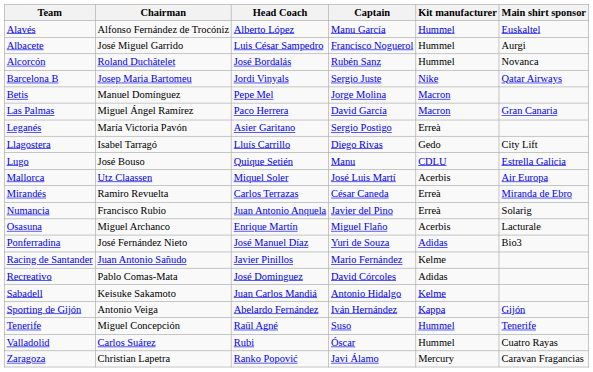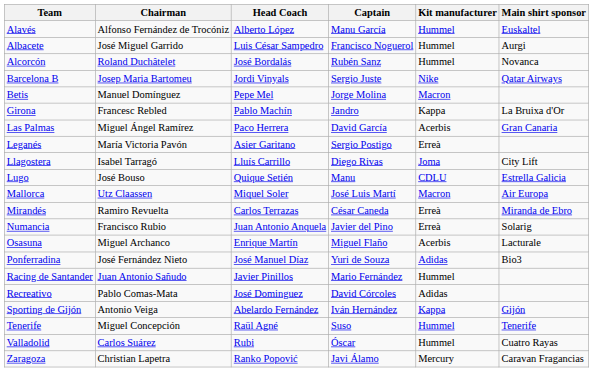+ row: Girona | Francesc Rebled | Pablo Machín | Jandro | Kappa | La Bruixa d'Or
Las Palmas | Kit manufacturer: Macron -> Acerbis
Llagostera | Kit manufacturer: Gedo -> Joma
Mallorca | Kit manufacturer: Acerbis -> Macron
Racing de Santander | Kit manufacturer: Kelme -> Hummel
- row: Sabadell | Keisuke Sakamoto | Juan Carlos Mandiá | Antonio Hidalgo | Kelme
